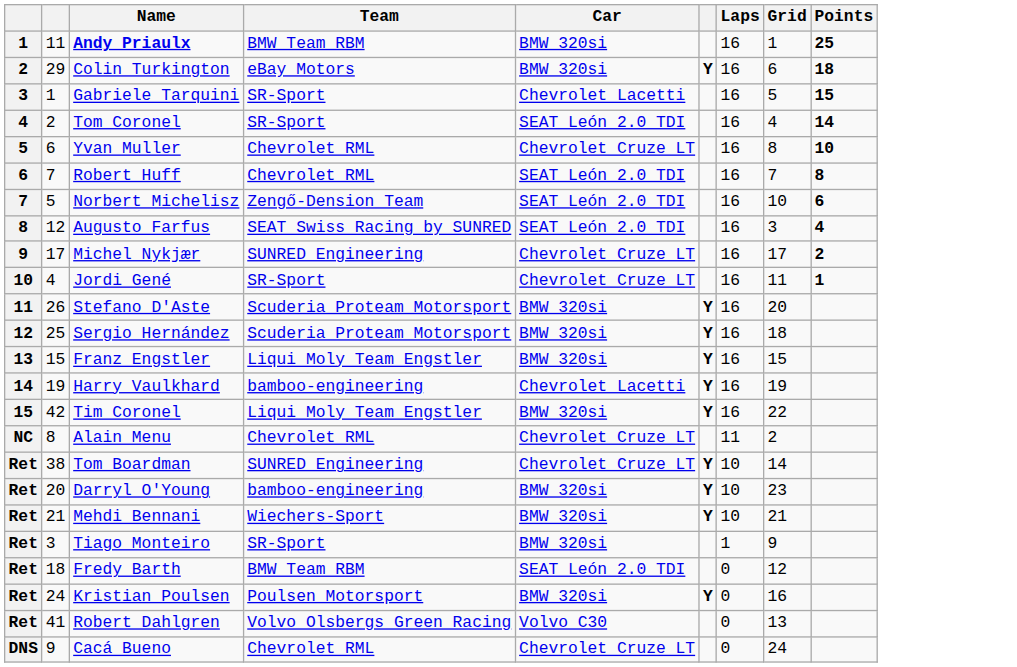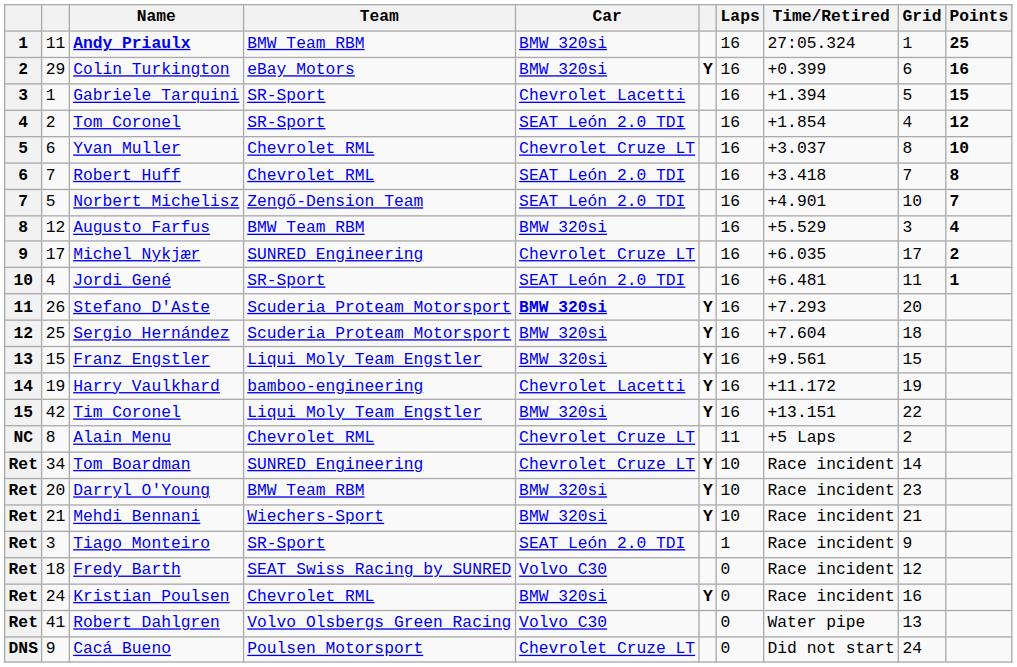+ column: Time/Retired | 27:05.324 | +0.399 | +1.394 | +1.854 | +3.037 | +3.418 | +4.901 | +5.529 | +6.035 | +6.481 | +7.293 | +7.604 | +9.561 | +11.172 | +13.151 | +5 Laps | Race incident | Race incident | Race incident | Race incident | Race incident | Race incident | Water pipe | Did not start
Colin Turkington | Points: 18 -> 16
Tom Coronel | Points: 14 -> 12
Norbert Michelisz | Points: 6 -> 7
Augusto Farfus | Team: SEAT Swiss Racing by SUNRED -> BMW Team RBM
Augusto Farfus | Car: SEAT León 2.0 TDI -> BMW 320si
Jordi Gené | Car: Chevrolet Cruze LT -> SEAT León 2.0 TDI
Stefano D'Aste | Car: normal -> bold
Tom Boardman | column 2: 38 -> 34
Darryl O'Young | Team: bamboo-engineering -> BMW Team RBM
Tiago Monteiro | Car: BMW 320si -> SEAT León 2.0 TDI
Fredy Barth | Team: BMW Team RBM -> SEAT Swiss Racing by SUNRED
Fredy Barth | Car: SEAT León 2.0 TDI -> Volvo C30
Kristian Poulsen | Team: Poulsen Motorsport -> Chevrolet RML
Cacá Bueno | Team: Chevrolet RML -> Poulsen Motorsport
